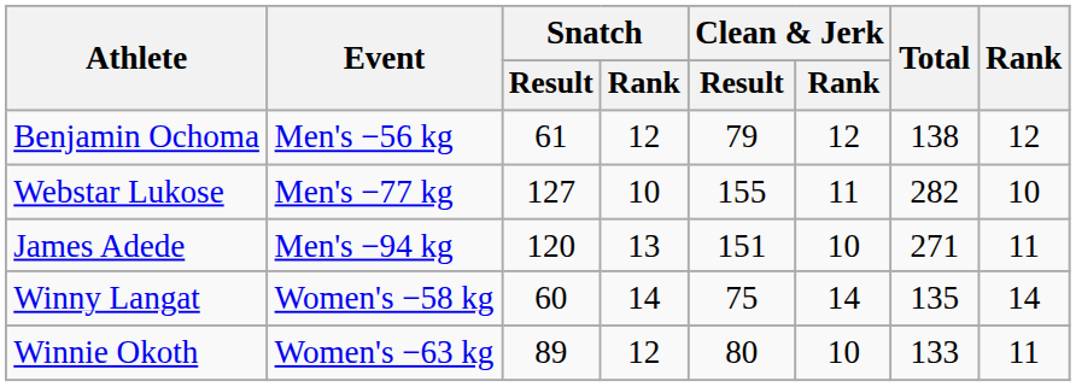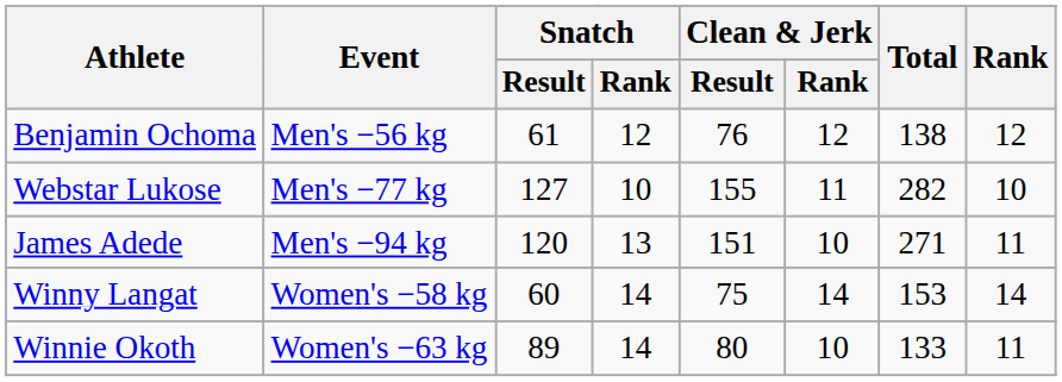Benjamin Ochoma | Clean & Jerk / Result: 79 -> 76
Winny Langat | Total: 135 -> 153
Winnie Okoth | Snatch / Rank: 12 -> 14
